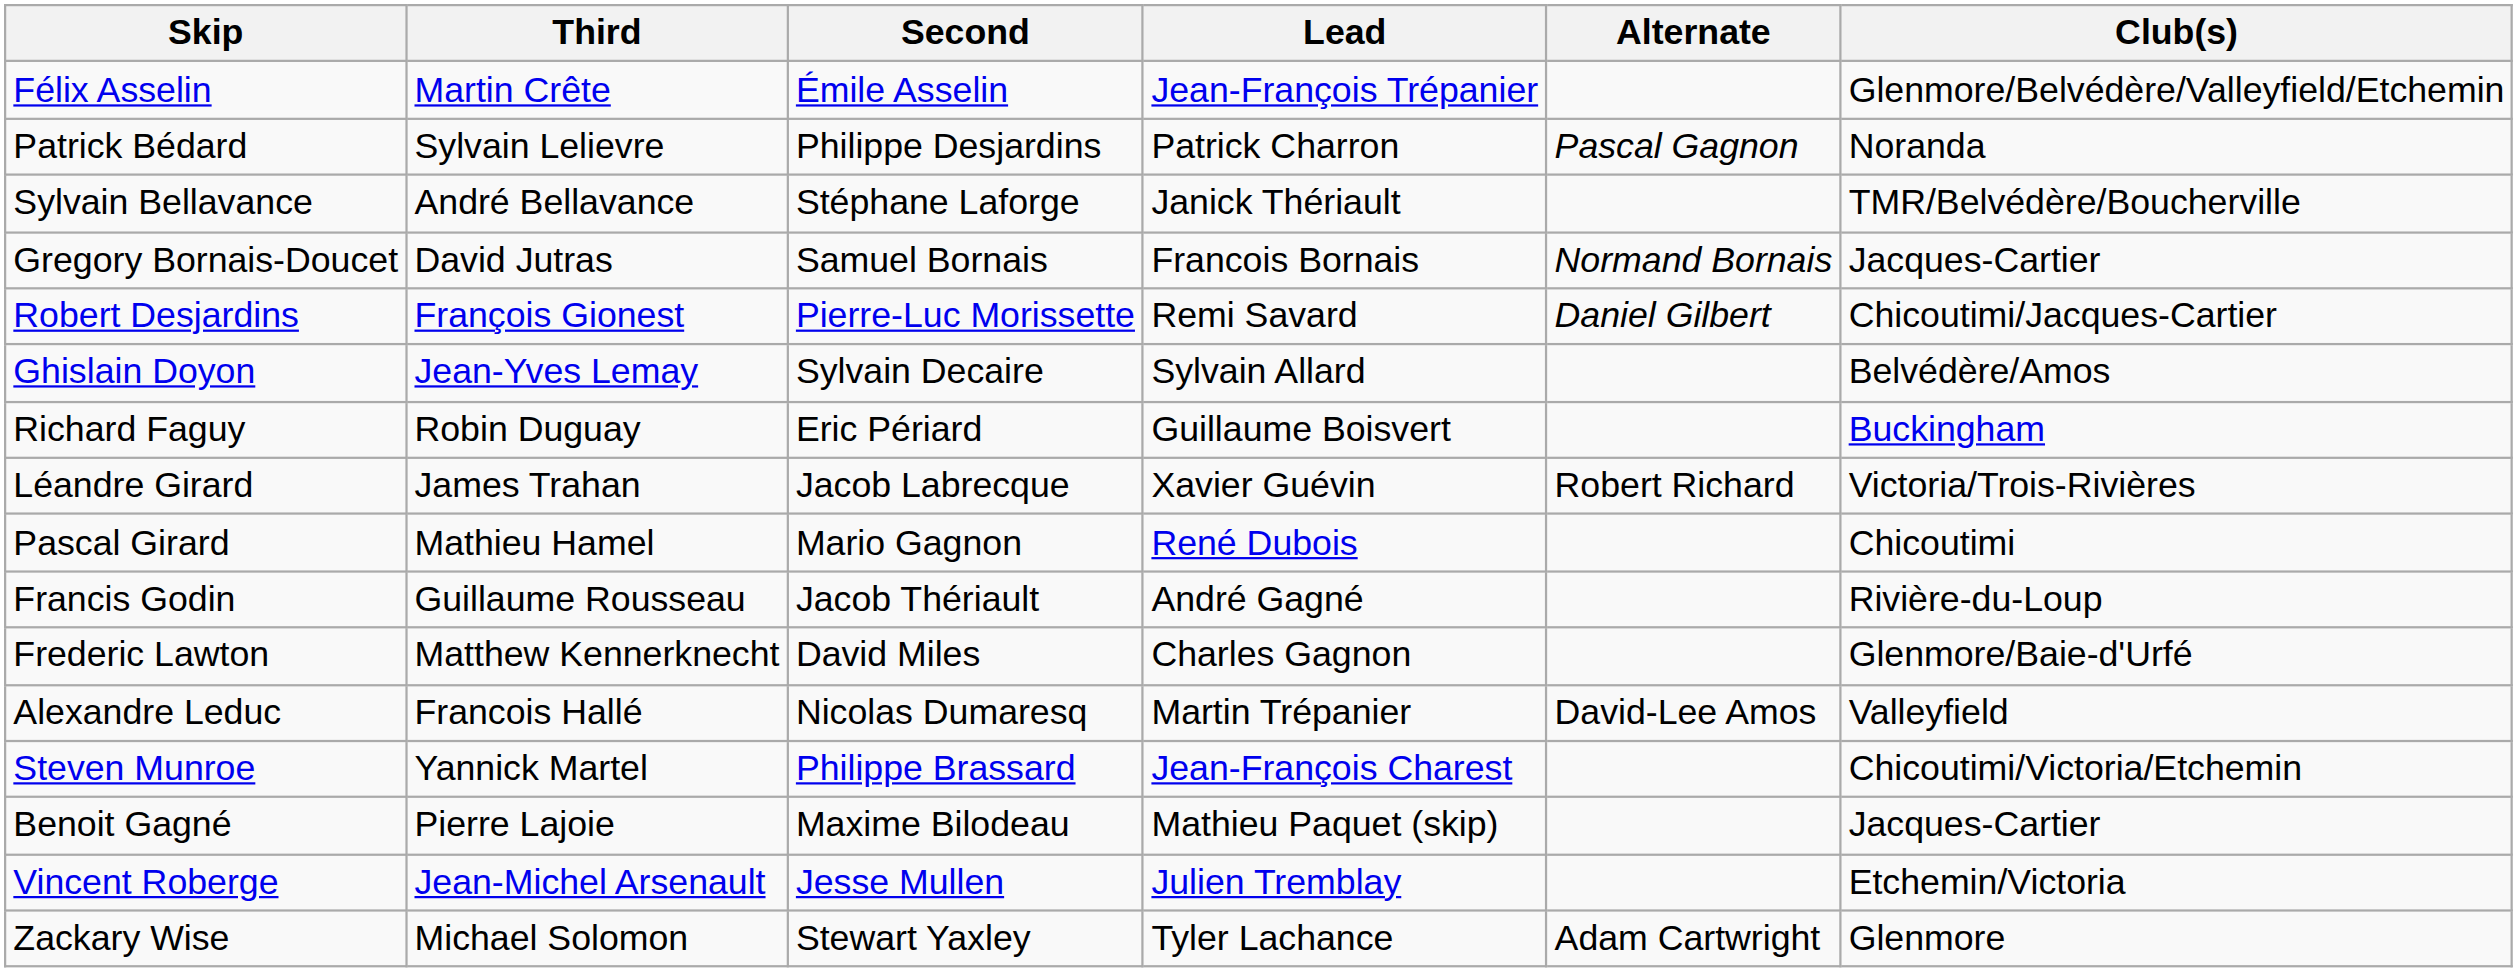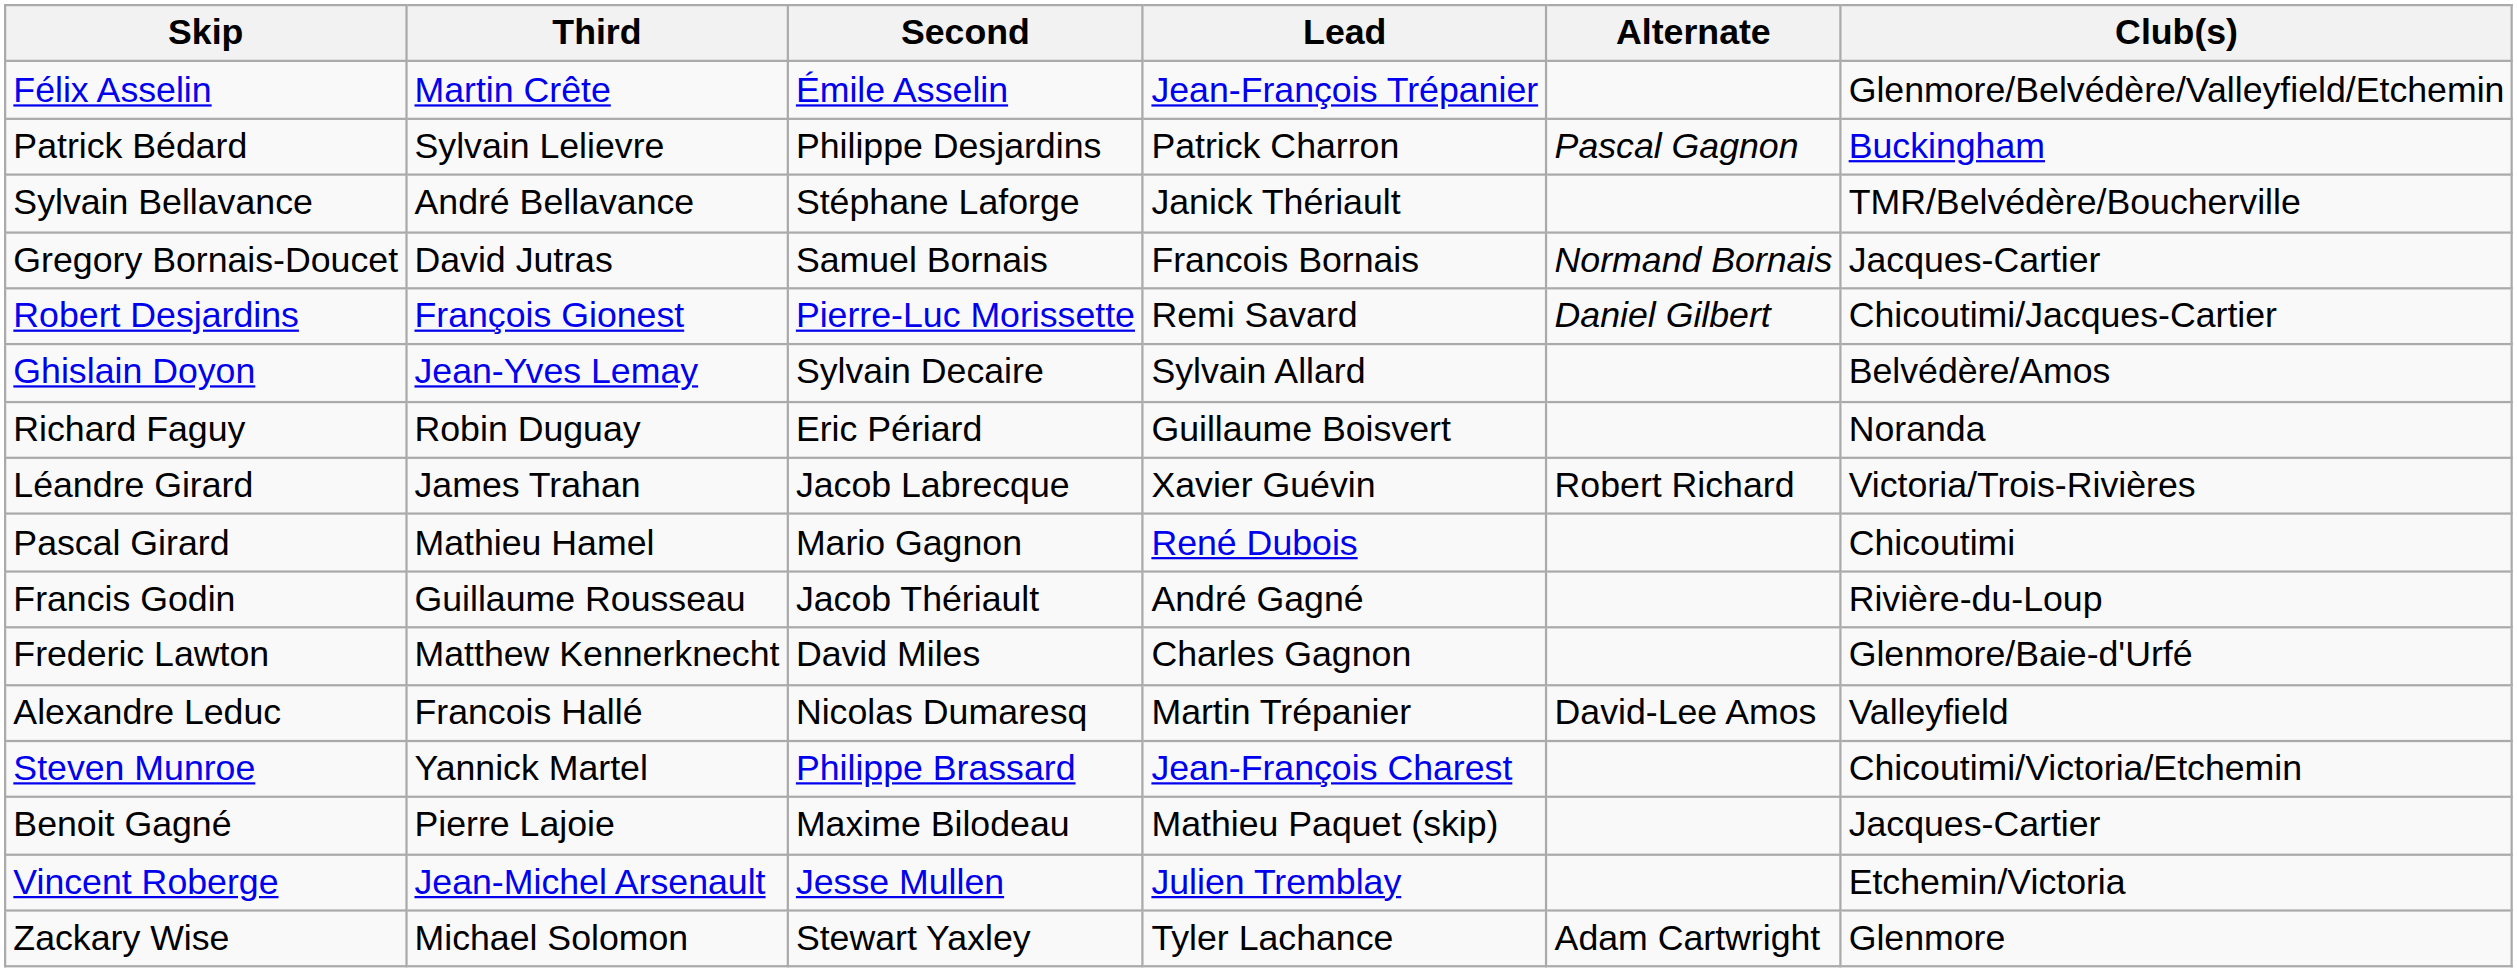Patrick Bédard | Club(s): Noranda -> Buckingham
Richard Faguy | Club(s): Buckingham -> Noranda
